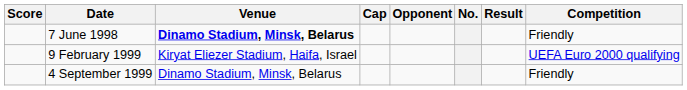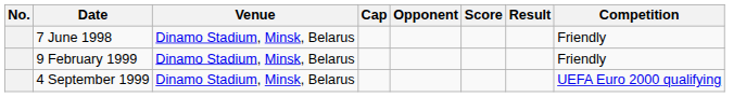columns swapped: No. <-> Score
7 June 1998 | Venue: bold -> normal
9 February 1999 | Venue: Kiryat Eliezer Stadium, Haifa, Israel -> Dinamo Stadium, Minsk, Belarus
9 February 1999 | Competition: UEFA Euro 2000 qualifying -> Friendly
4 September 1999 | Competition: Friendly -> UEFA Euro 2000 qualifying
